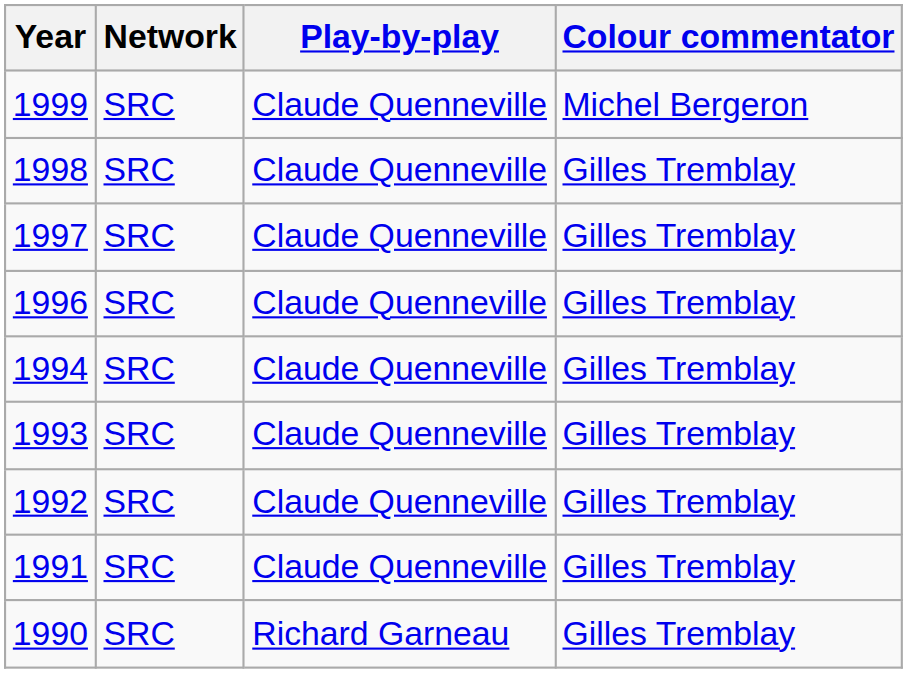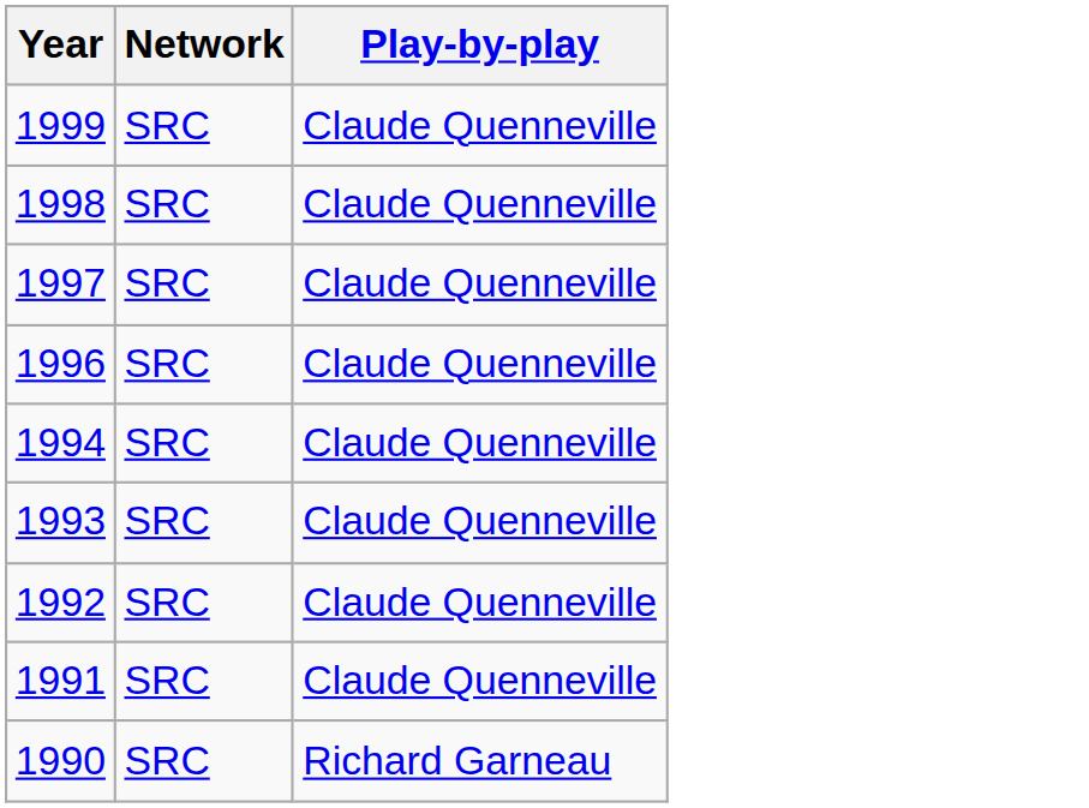- column: Colour commentator | Michel Bergeron | Gilles Tremblay | Gilles Tremblay | Gilles Tremblay | Gilles Tremblay | Gilles Tremblay | Gilles Tremblay | Gilles Tremblay | Gilles Tremblay
